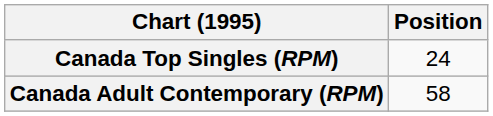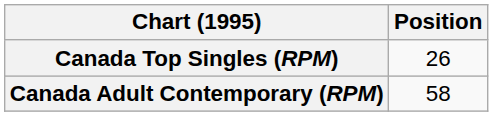Canada Top Singles (RPM) | Position: 24 -> 26
